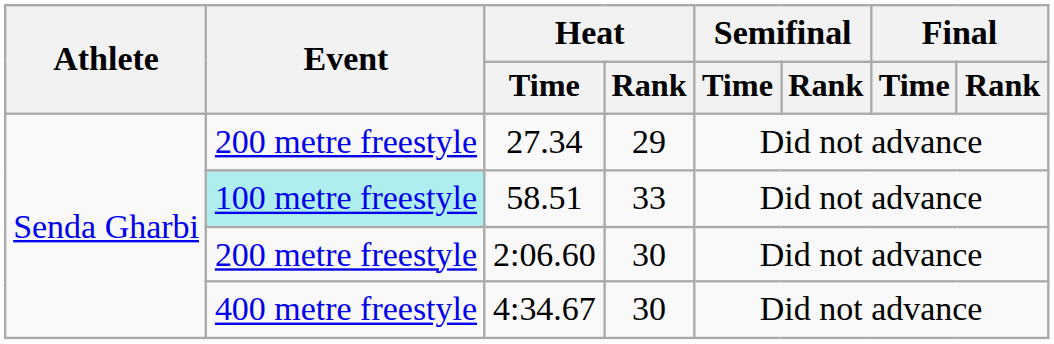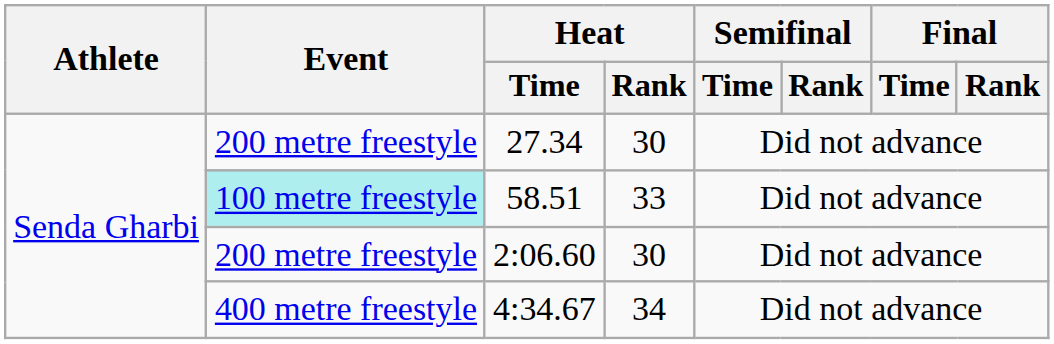27.34 | Heat / Rank: 29 -> 30
4:34.67 | Heat / Rank: 30 -> 34
